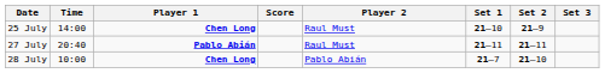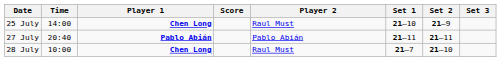27 July | Player 2: Raul Must -> Pablo Abián
28 July | Player 2: Pablo Abián -> Raul Must
